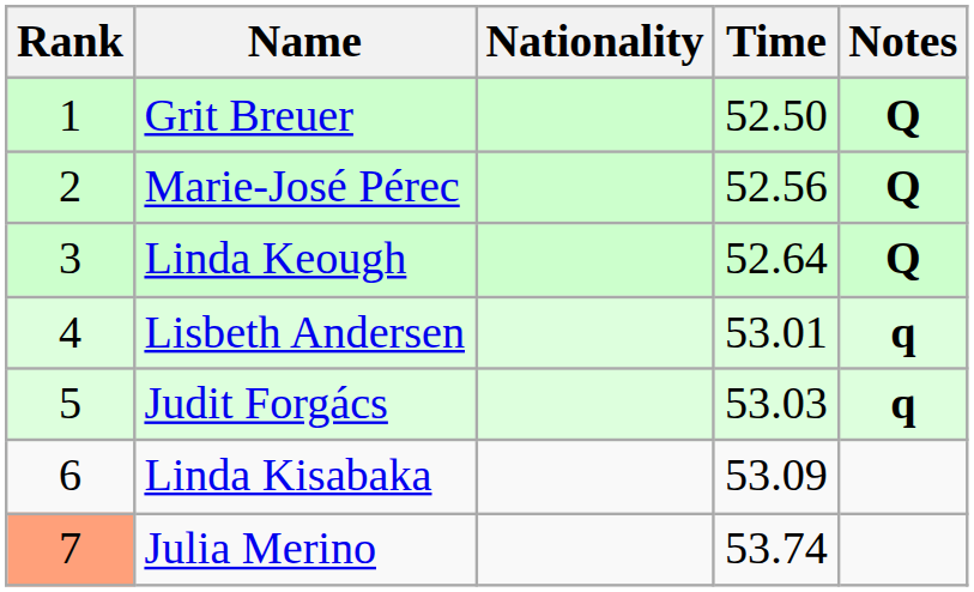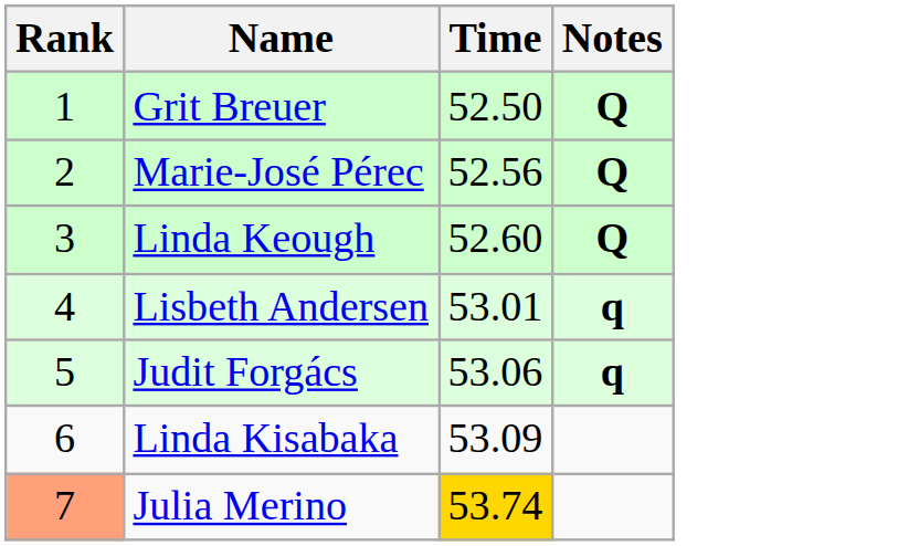- column: Nationality
Linda Keough | Time: 52.64 -> 52.60
Judit Forgács | Time: 53.03 -> 53.06
Julia Merino | Time: no background -> gold background
